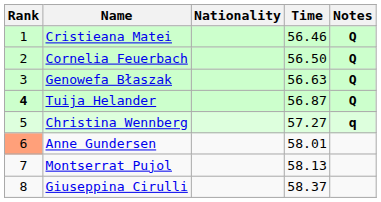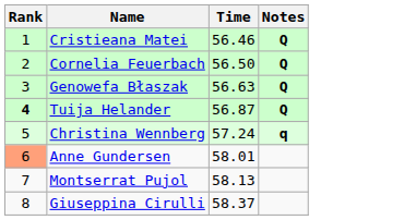- column: Nationality
Christina Wennberg | Time: 57.27 -> 57.24
